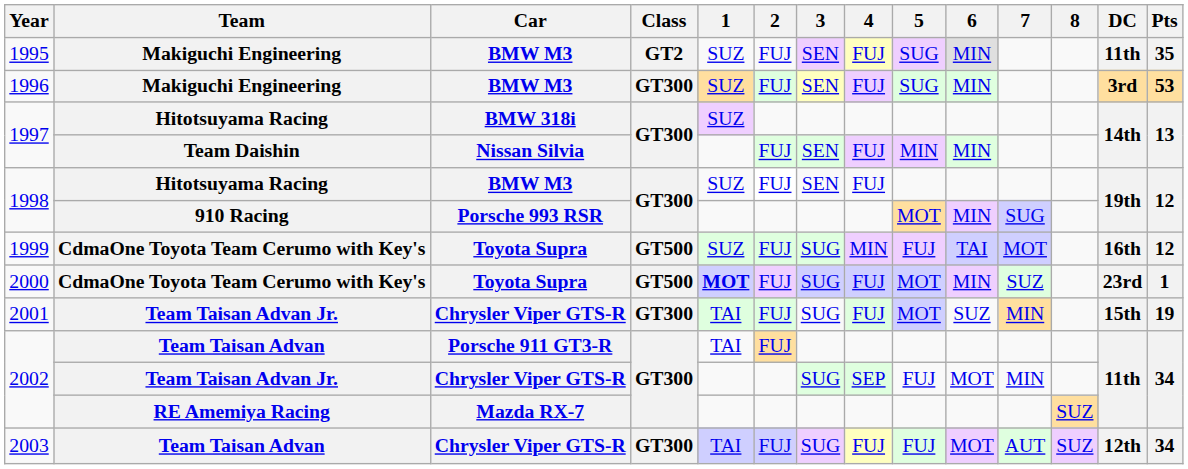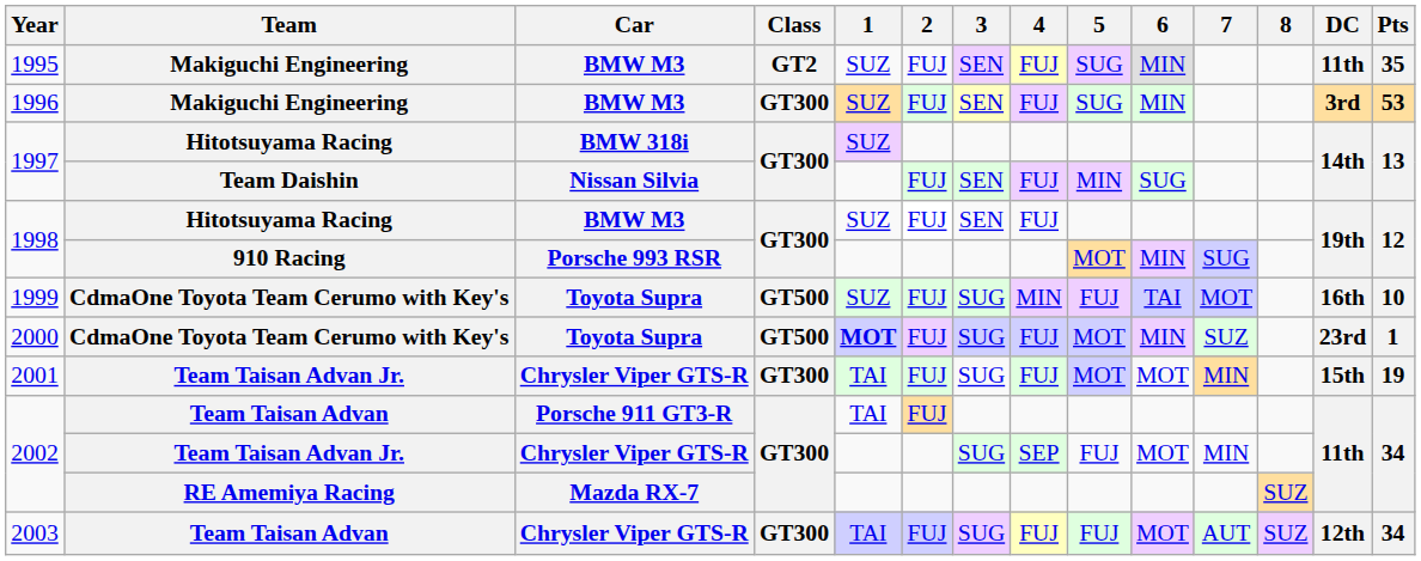1997 / Team Daishin | 6: MIN -> SUG
1999 | Pts: 12 -> 10
2001 | 6: SUZ -> MOT
